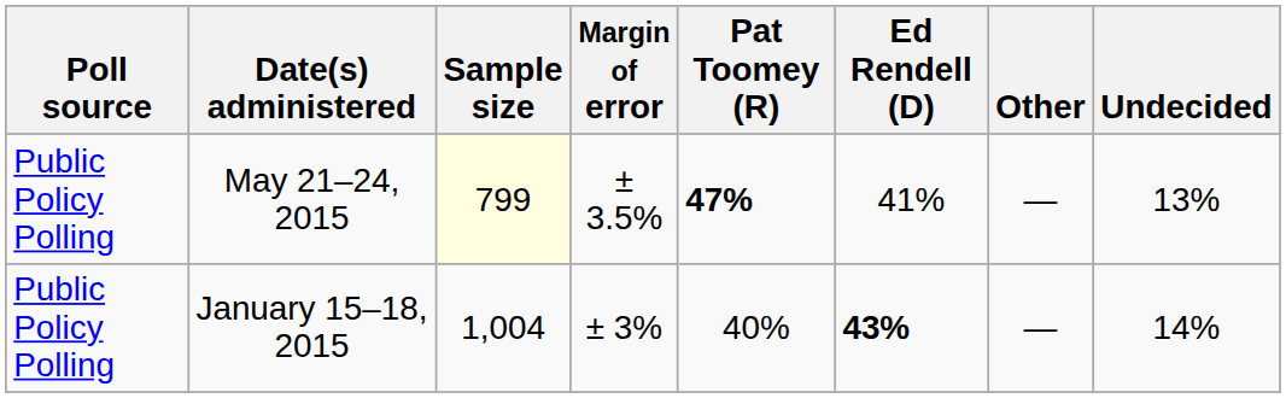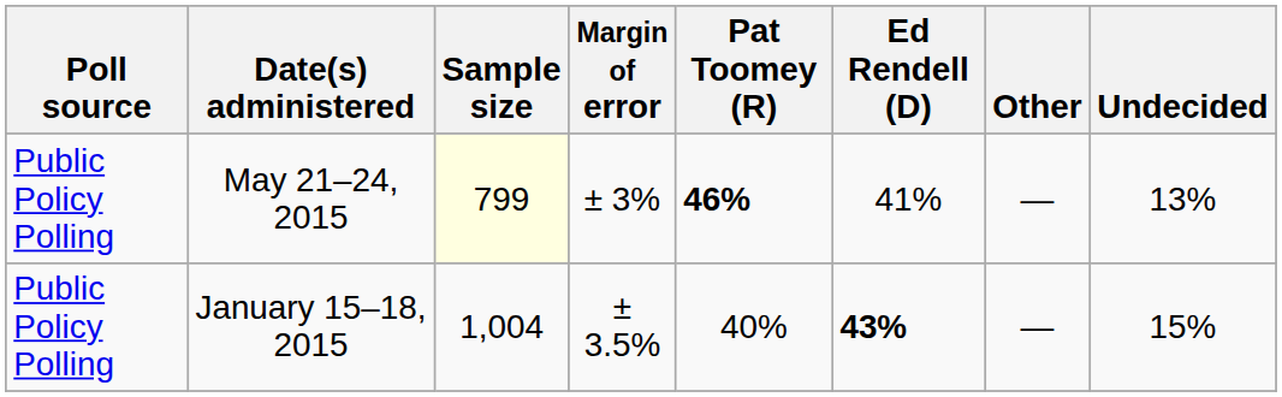May 21–24, 2015 | Margin of error: ± 3.5% -> ± 3%
May 21–24, 2015 | Pat Toomey (R): 47% -> 46%
January 15–18, 2015 | Margin of error: ± 3% -> ± 3.5%
January 15–18, 2015 | Undecided: 14% -> 15%
